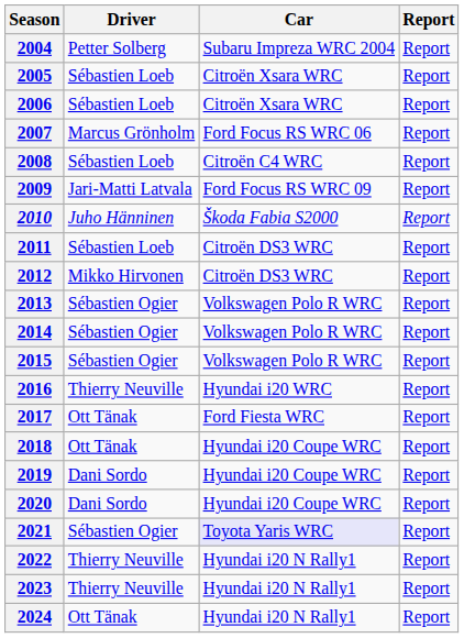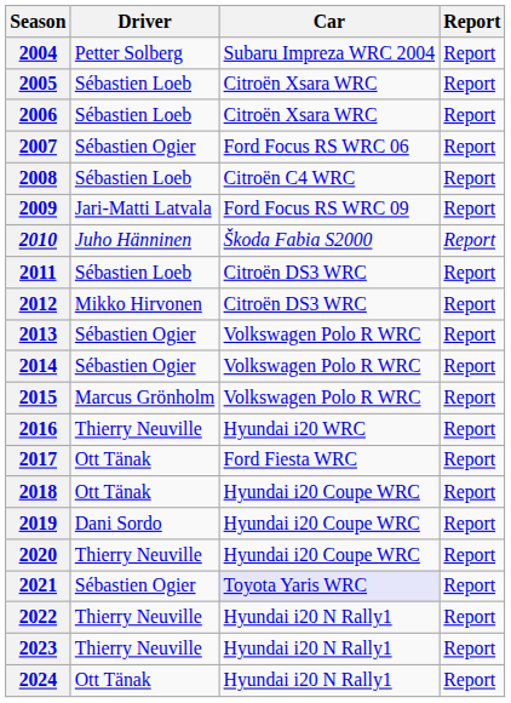2007 | Driver: Marcus Grönholm -> Sébastien Ogier
2015 | Driver: Sébastien Ogier -> Marcus Grönholm
2020 | Driver: Dani Sordo -> Thierry Neuville
